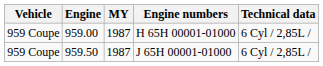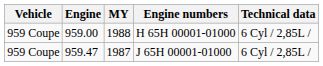H 65H 00001-01000 | MY: 1987 -> 1988
J 65H 00001-01000 | Engine: 959.50 -> 959.47
